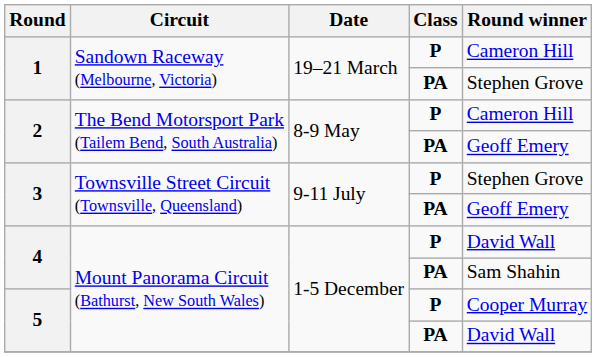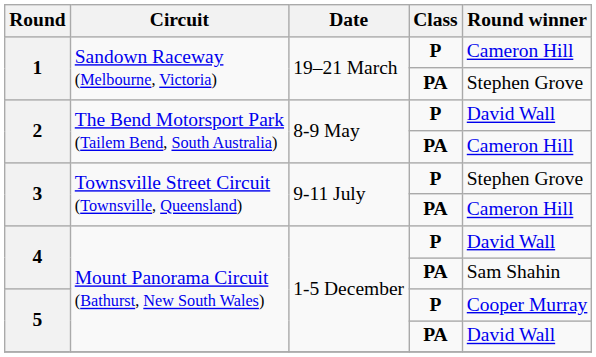2 / P | Round winner: Cameron Hill -> David Wall
2 / PA | Round winner: Geoff Emery -> Cameron Hill
3 / PA | Round winner: Geoff Emery -> Cameron Hill
